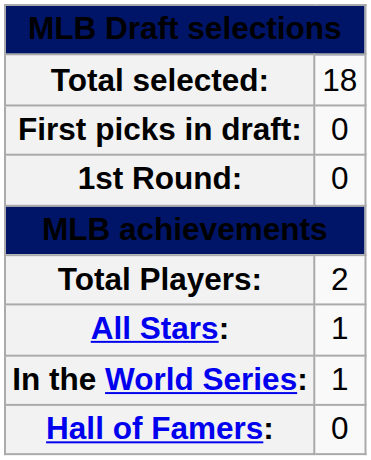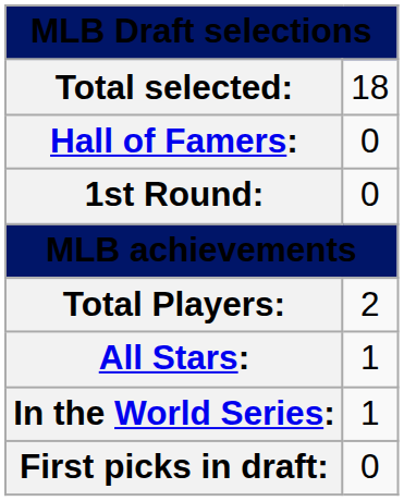rows swapped: First picks in draft: <-> Hall of Famers:
